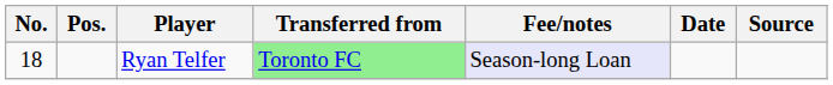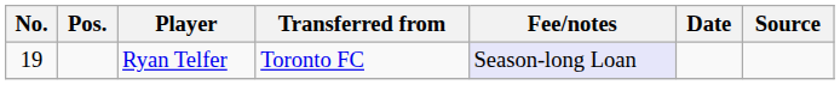Ryan Telfer | No.: 18 -> 19
Ryan Telfer | Transferred from: lightgreen background -> no background
